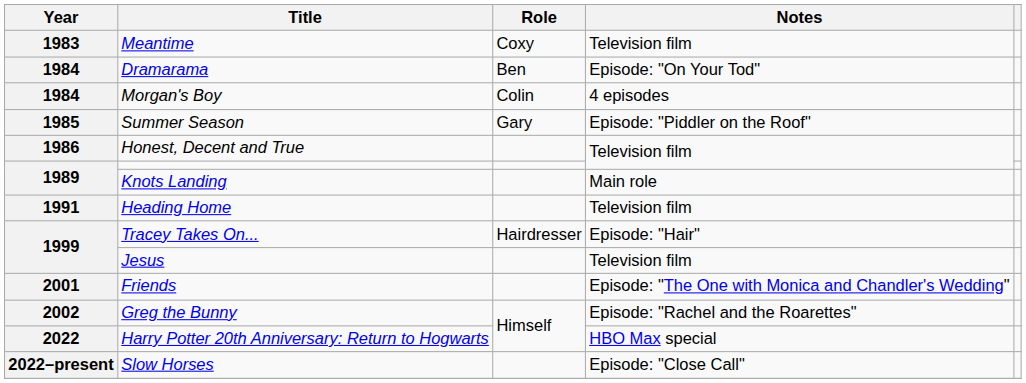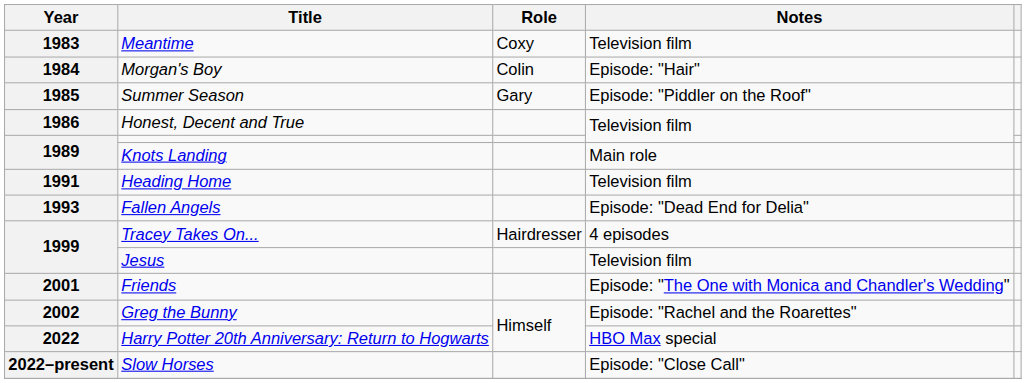- row: 1984 | Dramarama | Ben | Episode: "On Your Tod"
Morgan's Boy | Notes: 4 episodes -> Episode: "Hair"
+ row: 1993 | Fallen Angels | Episode: "Dead End for Delia"
Tracey Takes On... | Notes: Episode: "Hair" -> 4 episodes
